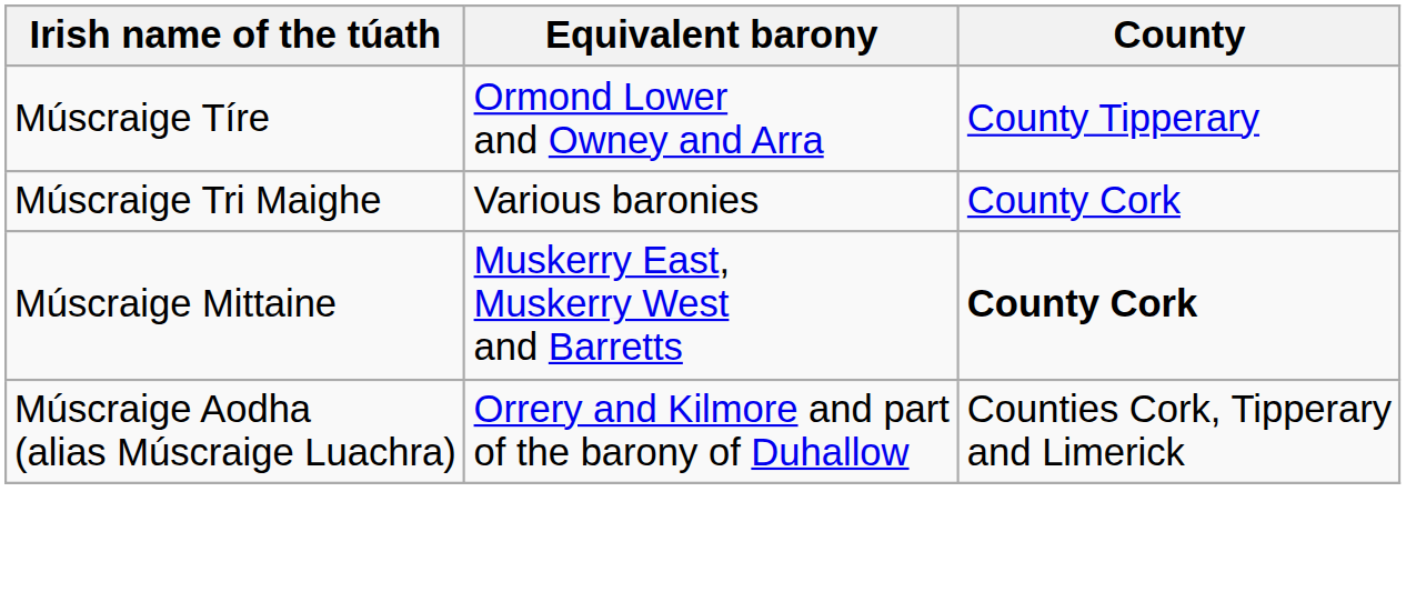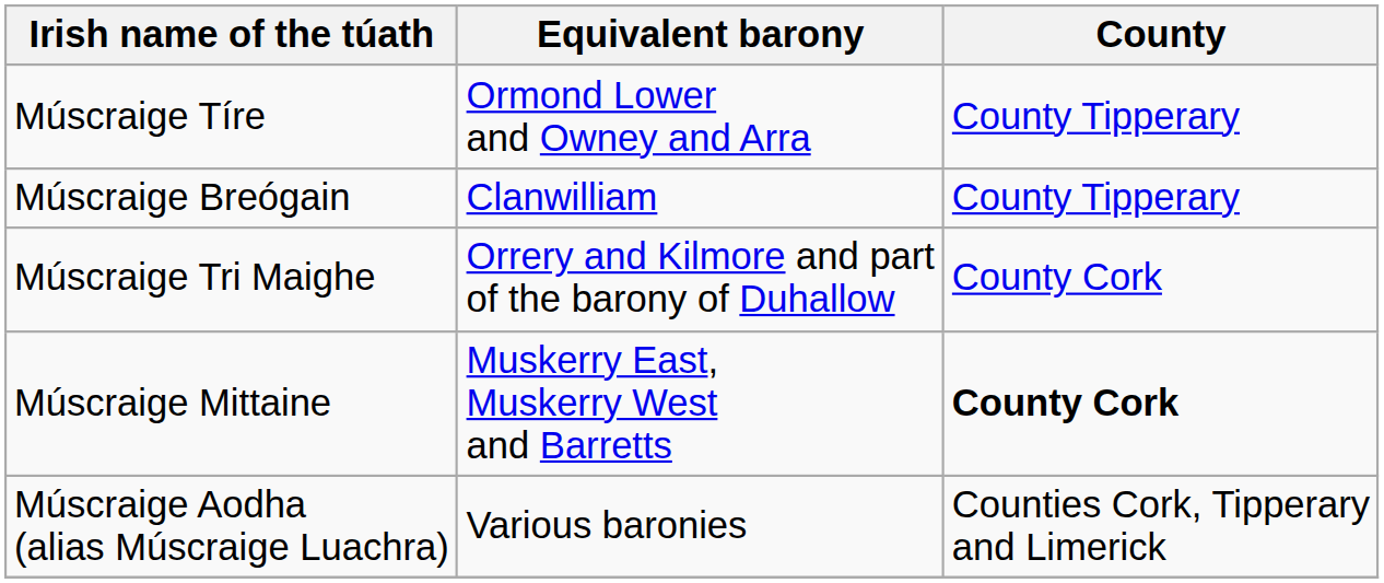+ row: Múscraige Breógain | Clanwilliam | County Tipperary
Múscraige Tri Maighe | Equivalent barony: Various baronies -> Orrery and Kilmore and part of the barony of Duhallow
Múscraige Aodha (alias Múscraige Luachra) | Equivalent barony: Orrery and Kilmore and part of the barony of Duhallow -> Various baronies
